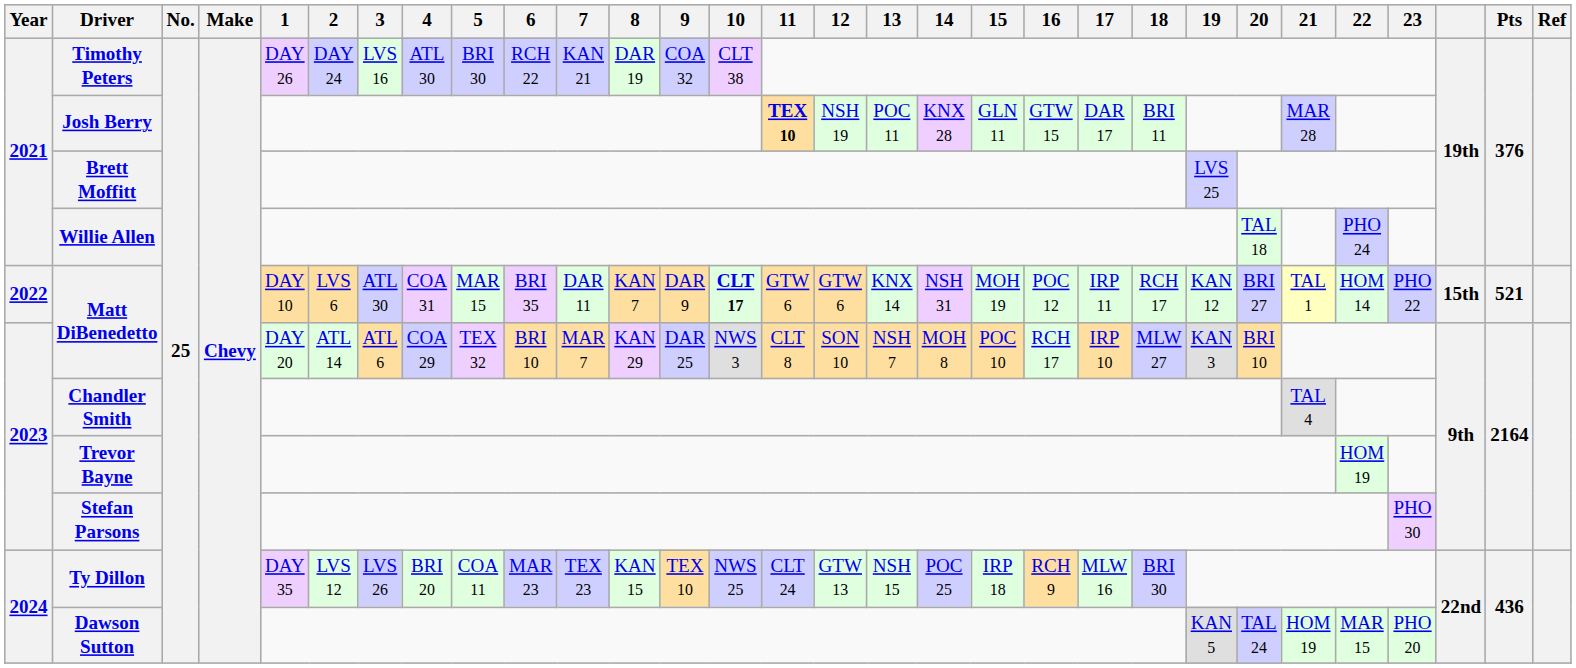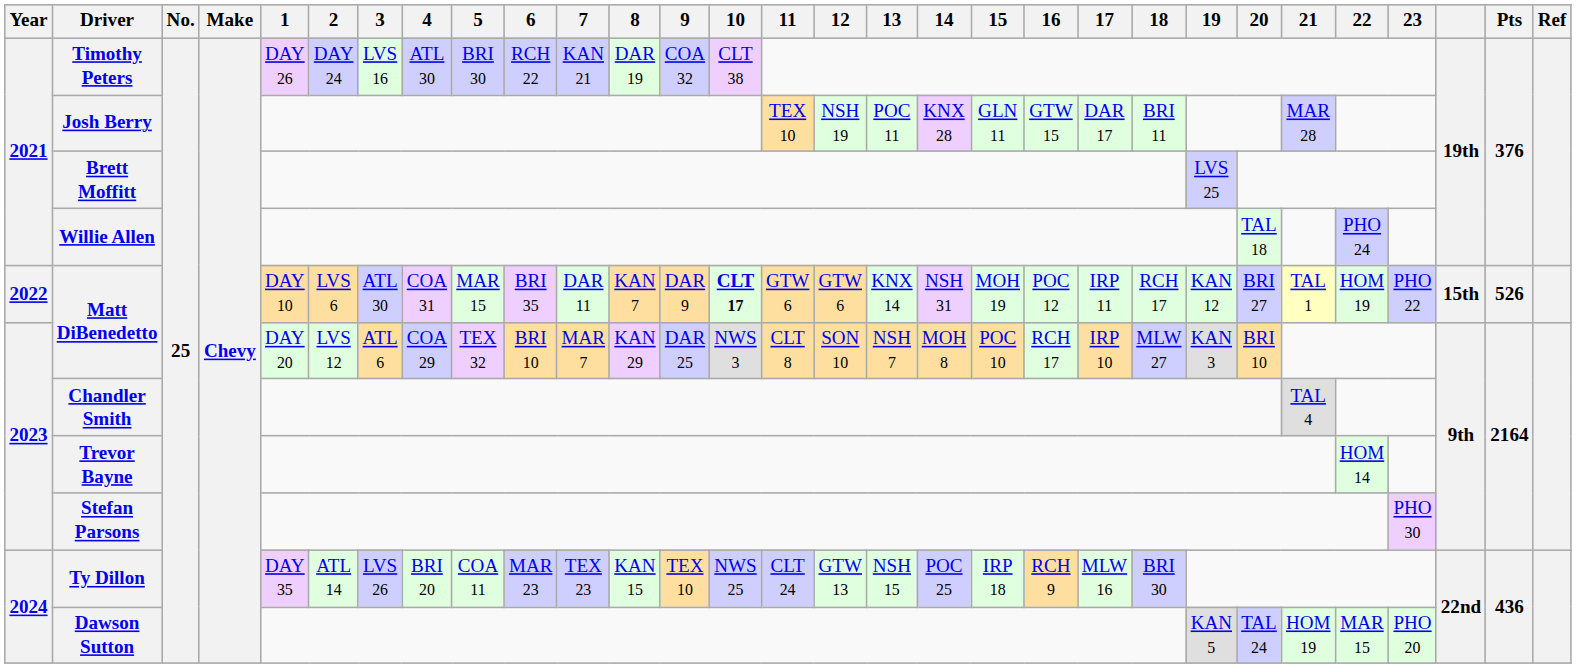Josh Berry | 11: bold -> normal
2022 / Matt DiBenedetto | 22: HOM 14 -> HOM 19
2022 / Matt DiBenedetto | Pts: 521 -> 526
2023 / Matt DiBenedetto | 2: ATL 14 -> LVS 12
Trevor Bayne | 22: HOM 19 -> HOM 14
Ty Dillon | 2: LVS 12 -> ATL 14
